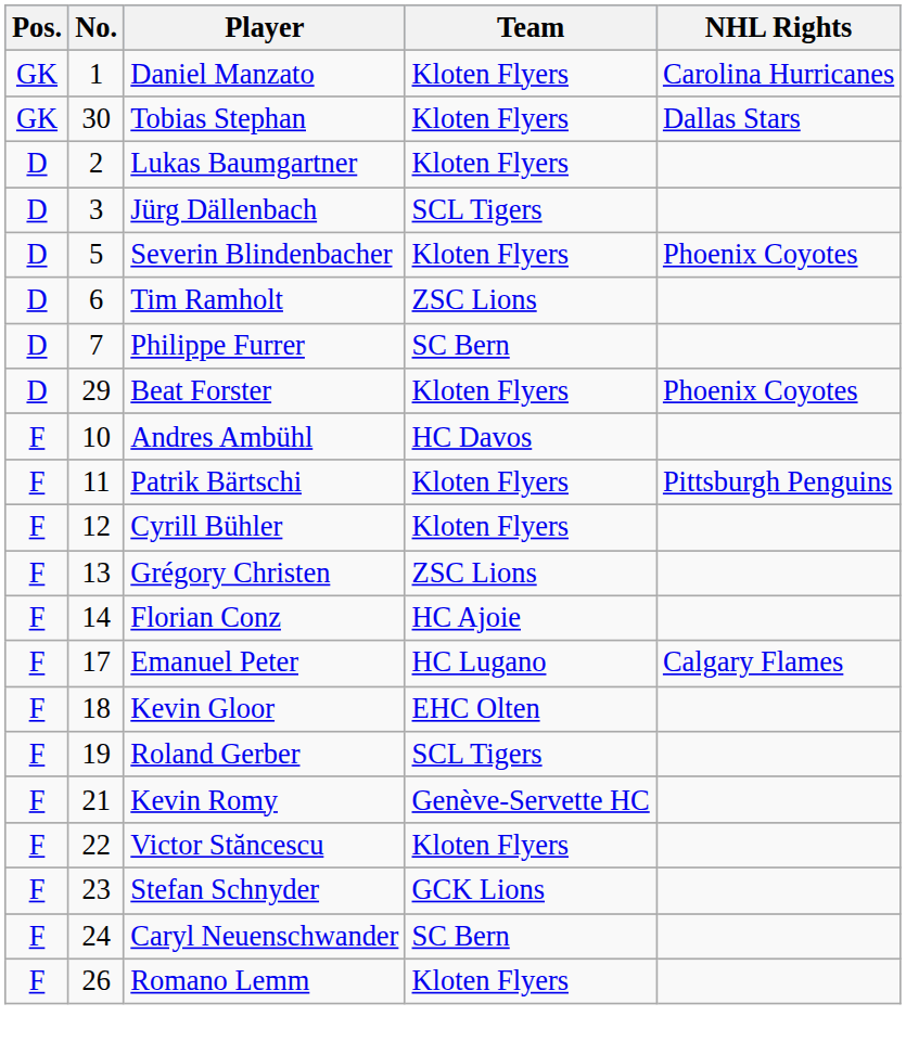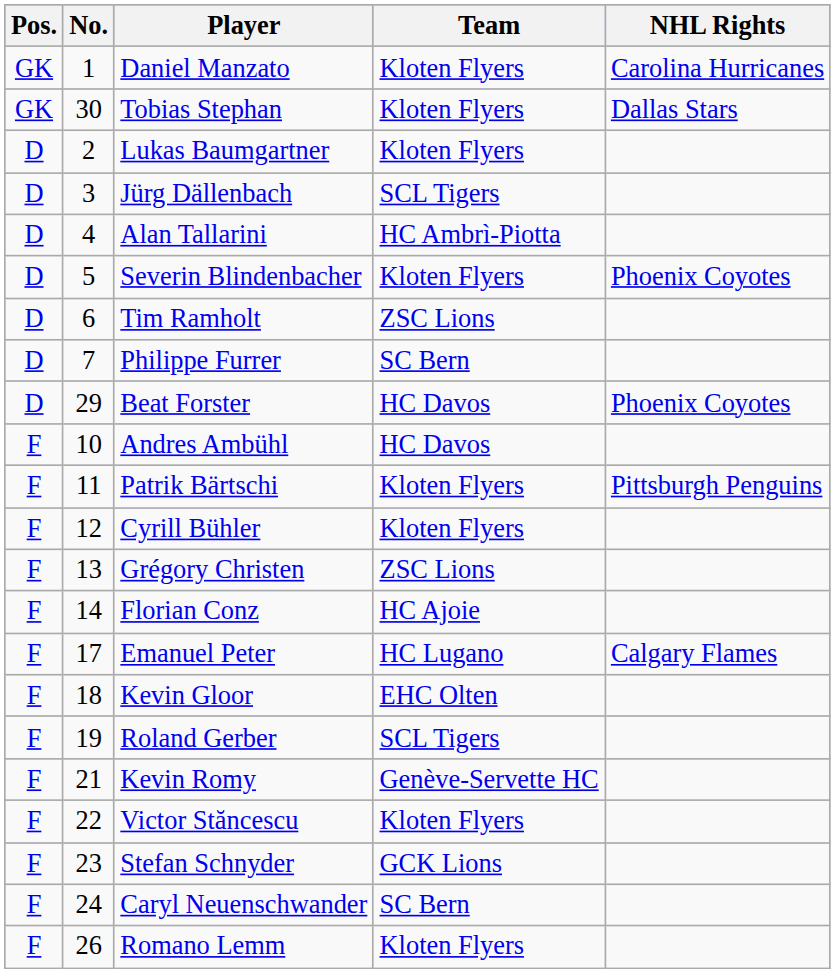+ row: D | 4 | Alan Tallarini | HC Ambrì-Piotta
Beat Forster | Team: Kloten Flyers -> HC Davos
